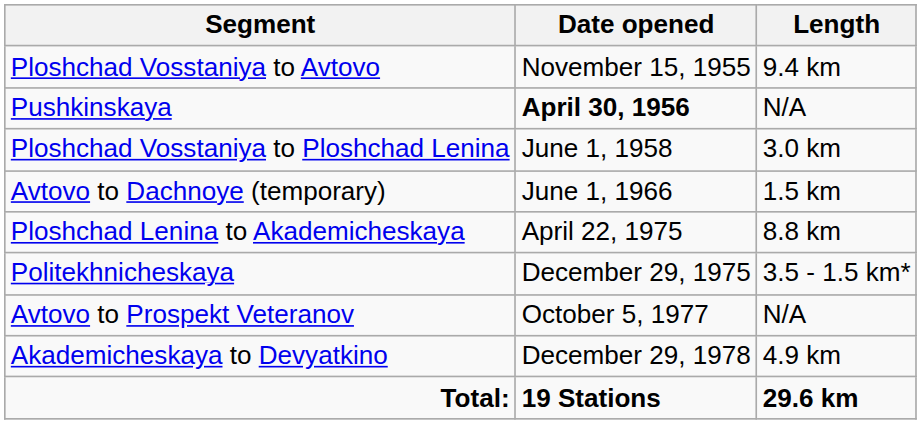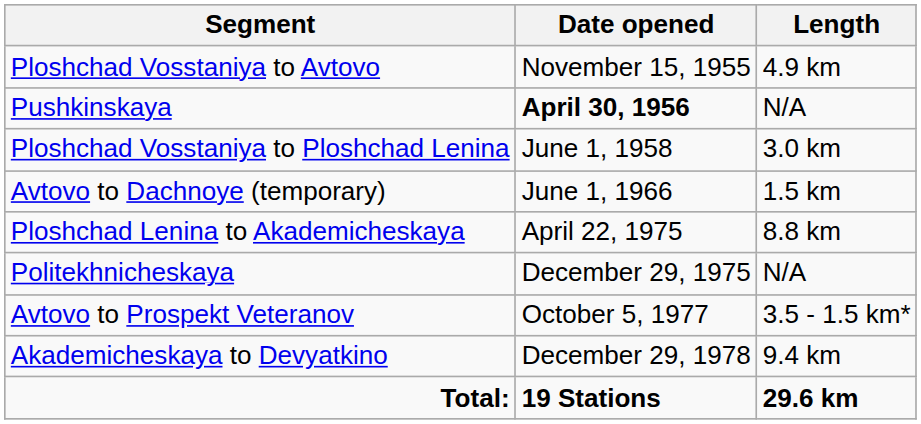Ploshchad Vosstaniya to Avtovo | Length: 9.4 km -> 4.9 km
Politekhnicheskaya | Length: 3.5 - 1.5 km* -> N/A
Avtovo to Prospekt Veteranov | Length: N/A -> 3.5 - 1.5 km*
Akademicheskaya to Devyatkino | Length: 4.9 km -> 9.4 km
